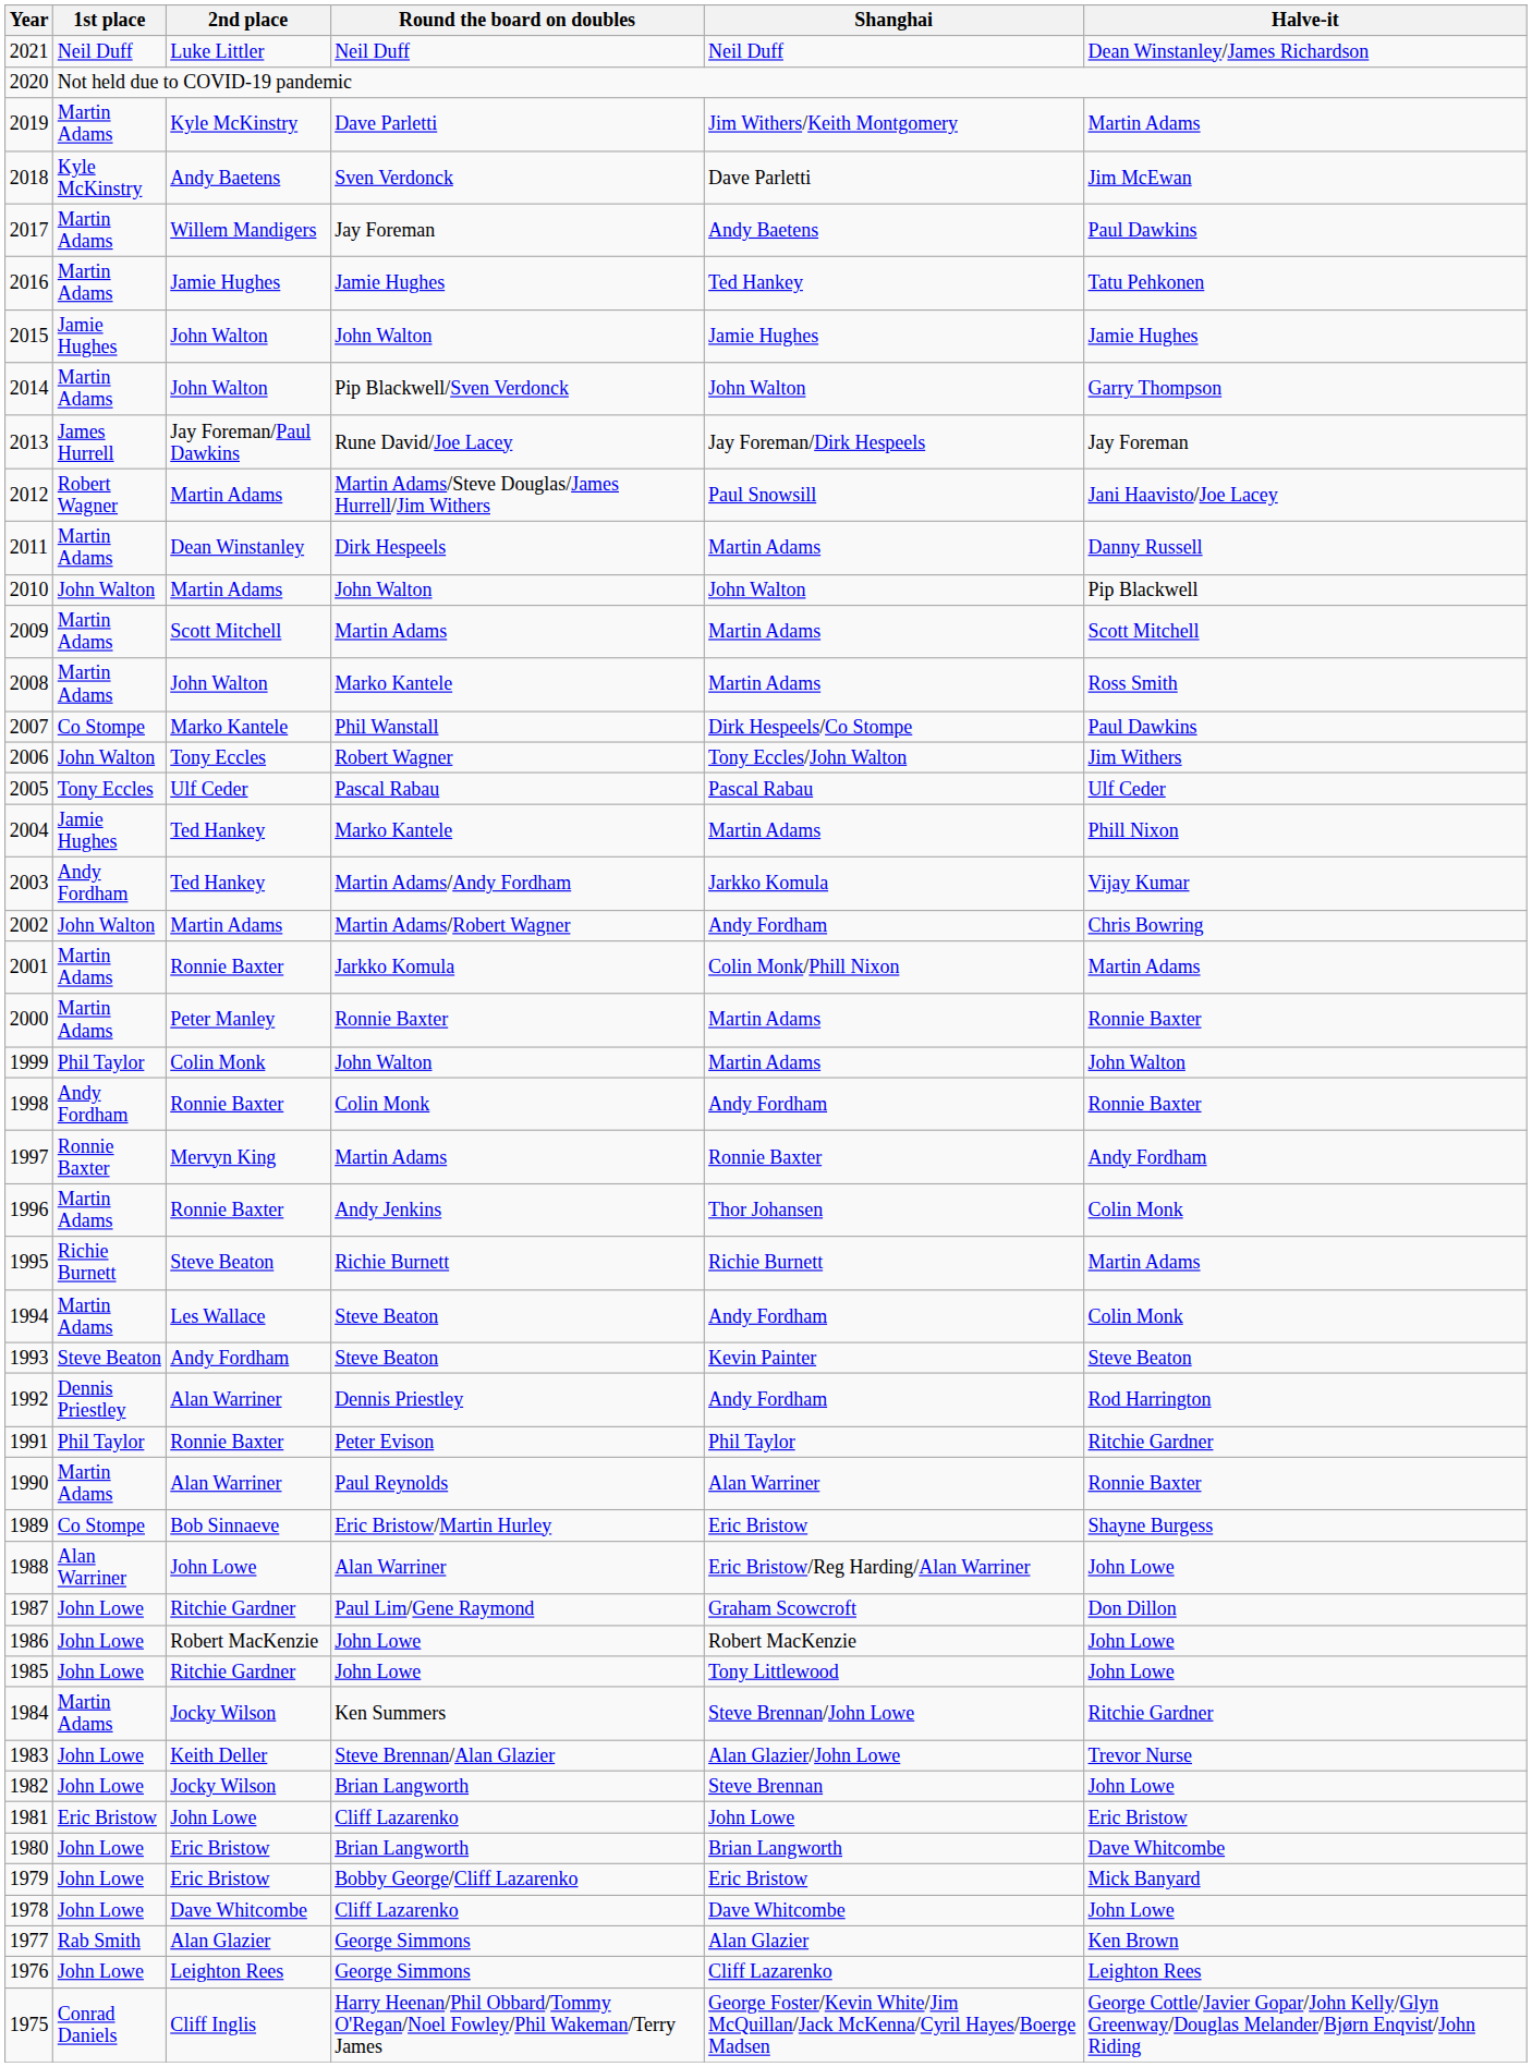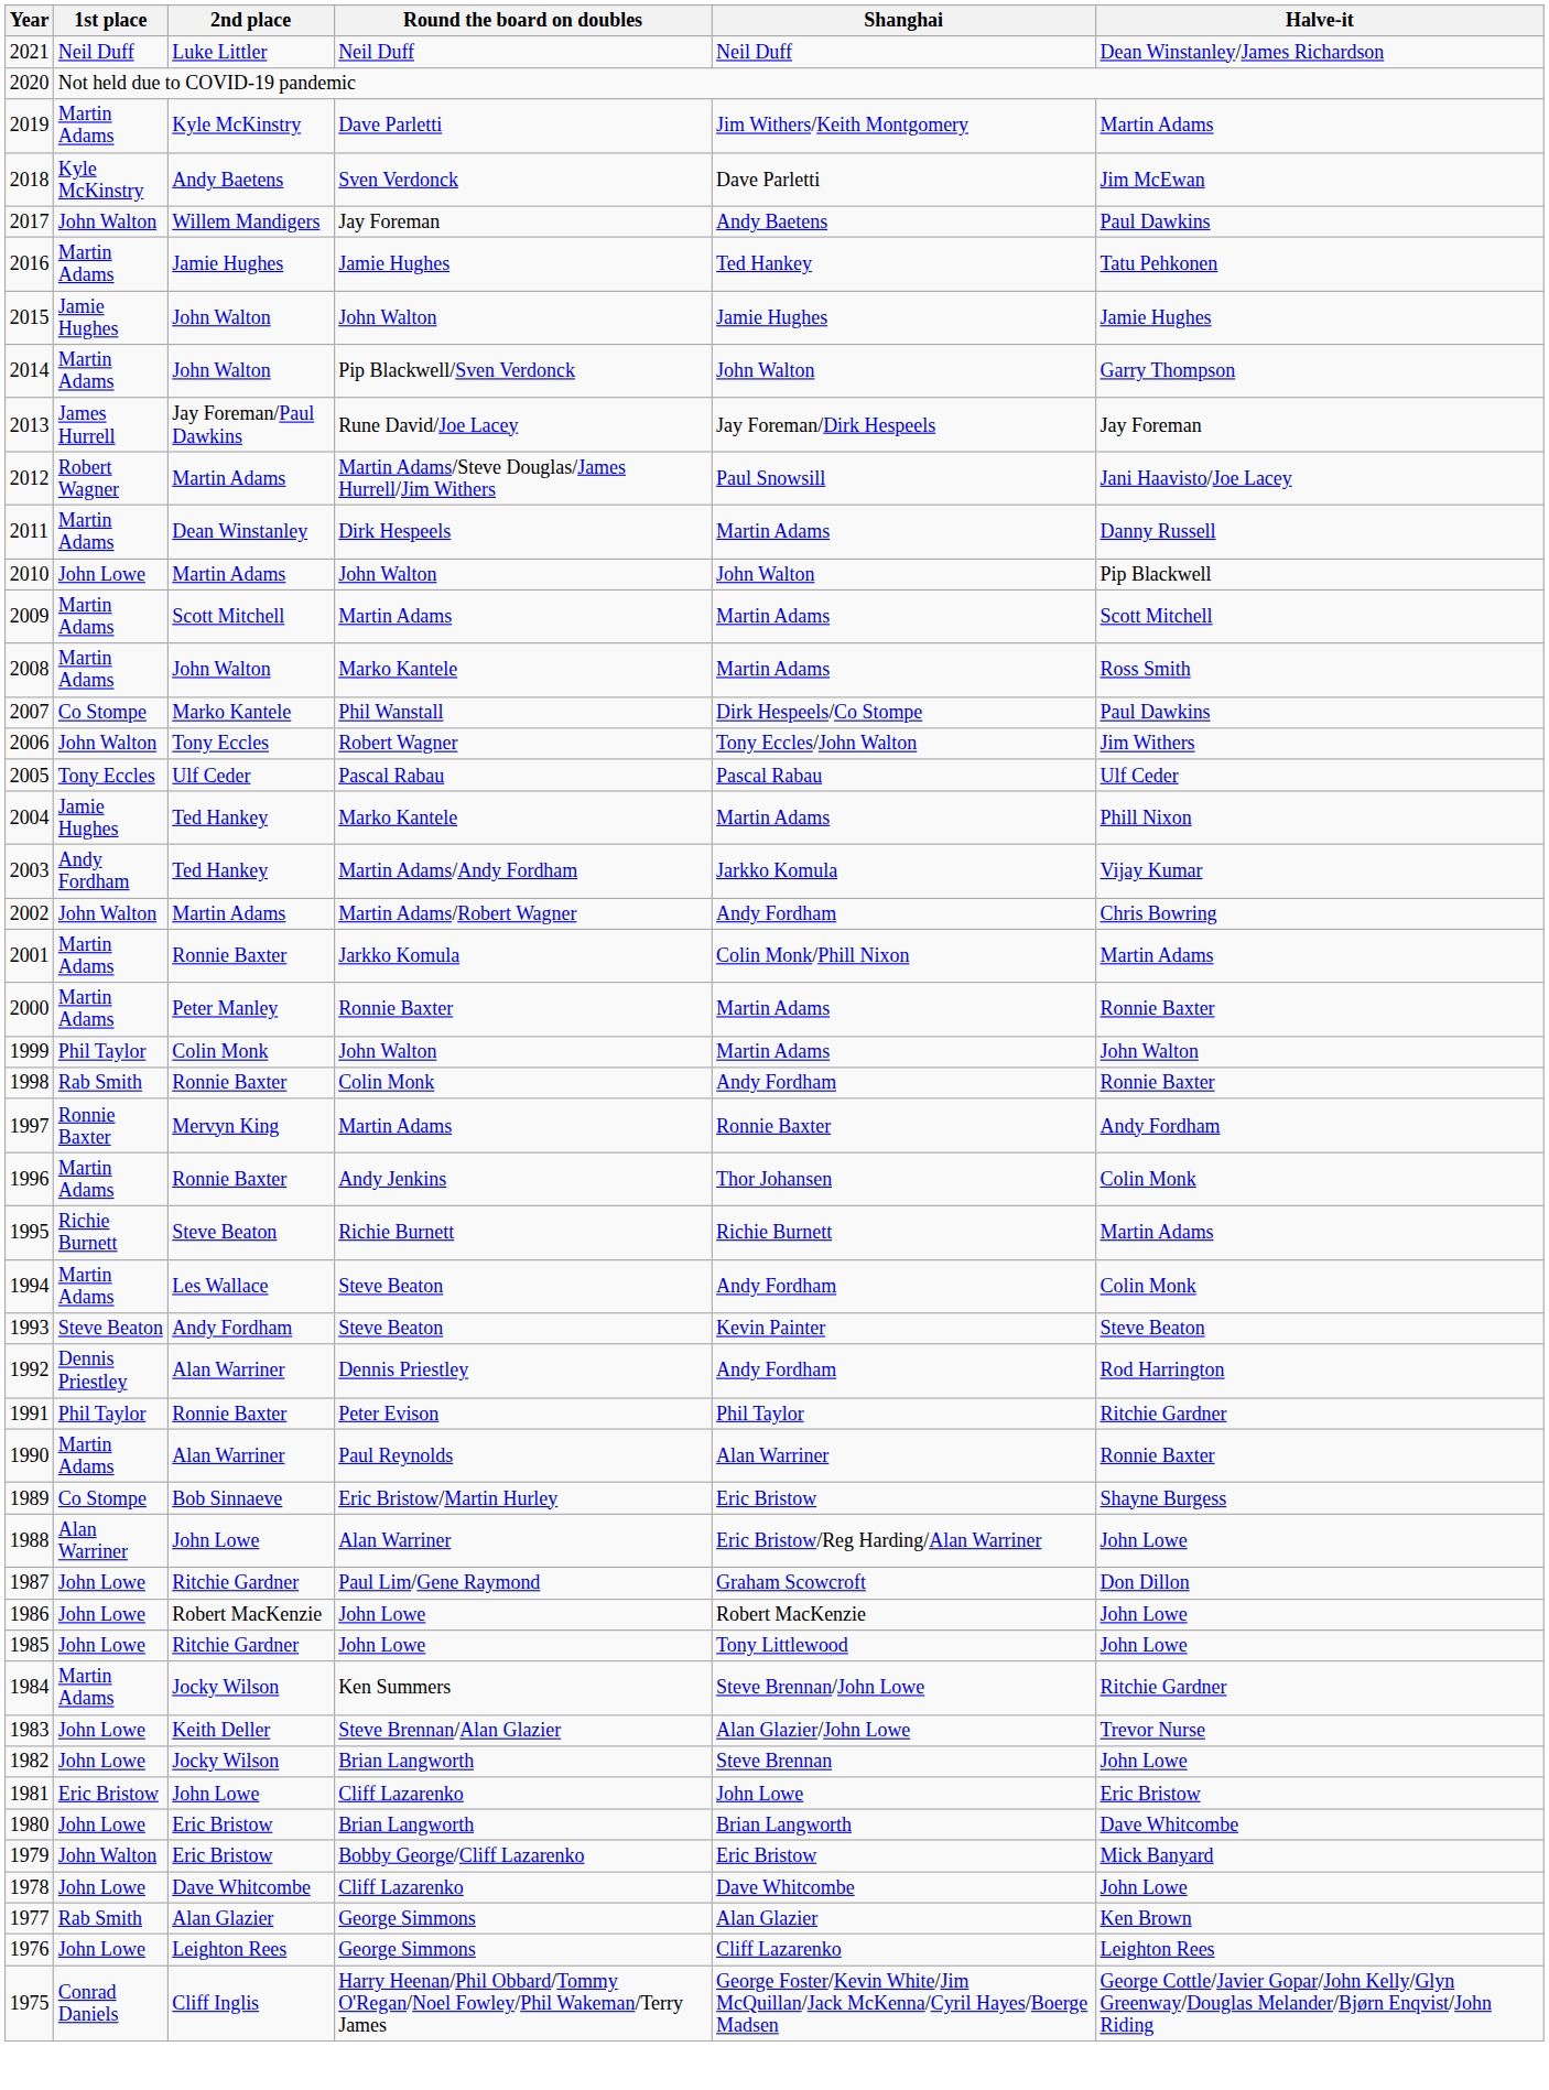2017 | 1st place: Martin Adams -> John Walton
2010 | 1st place: John Walton -> John Lowe
1998 | 1st place: Andy Fordham -> Rab Smith
1979 | 1st place: John Lowe -> John Walton
